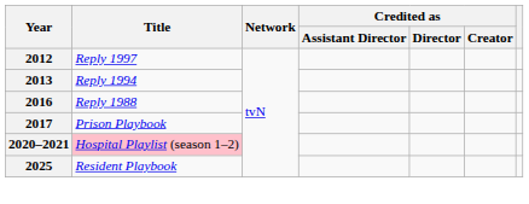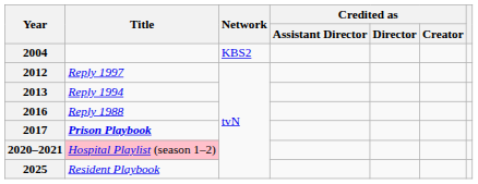+ row: 2004 | KBS2
2017 | Title: normal -> bold
